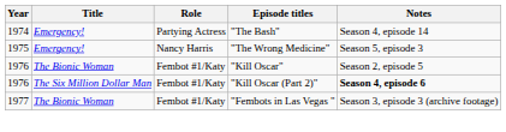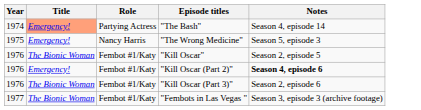"The Bash" | Title: no background -> lightsalmon background
"Kill Oscar (Part 2)" | Title: The Six Million Dollar Man -> Emergency!
+ row: 1976 | The Bionic Woman | Fembot #1/Katy | "Kill Oscar (Part 3)" | Season 2, episode 6
